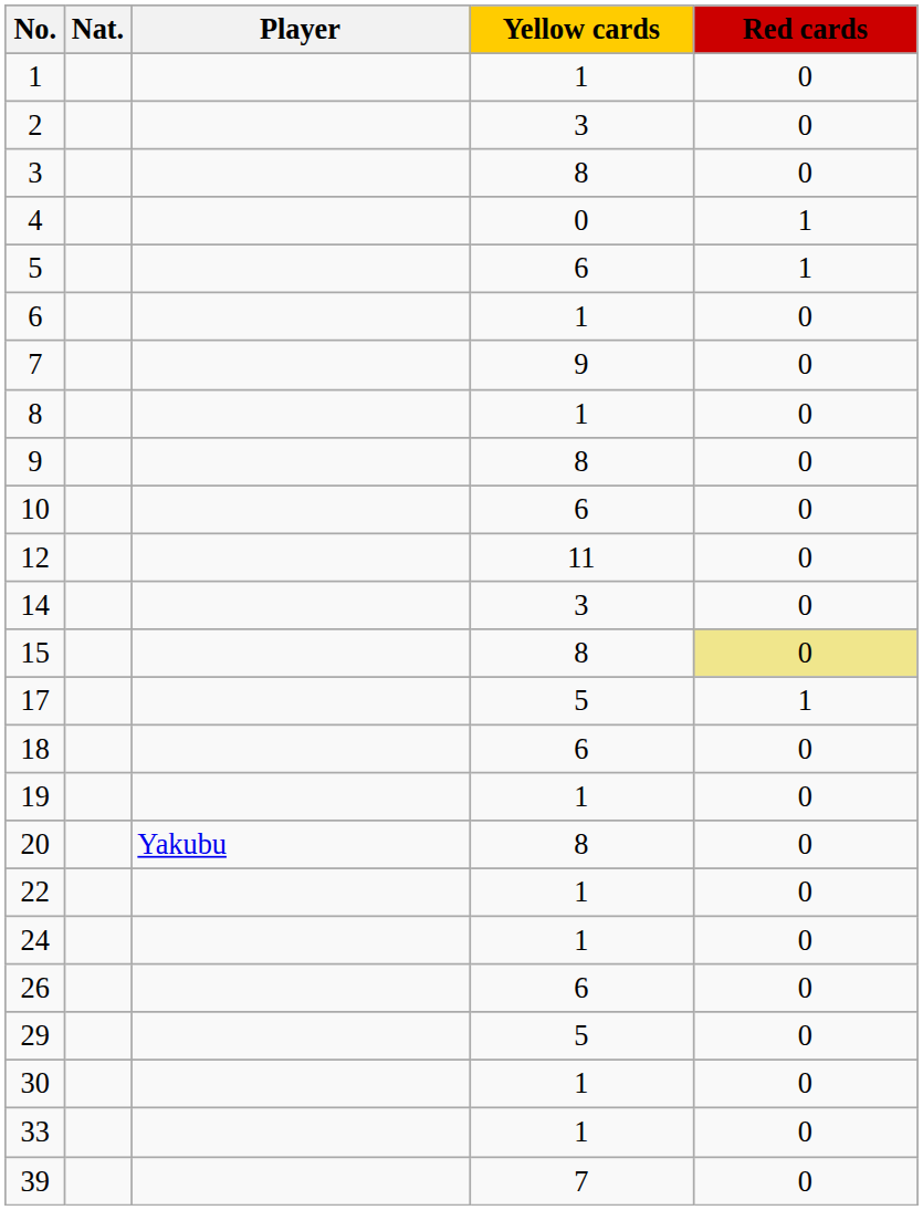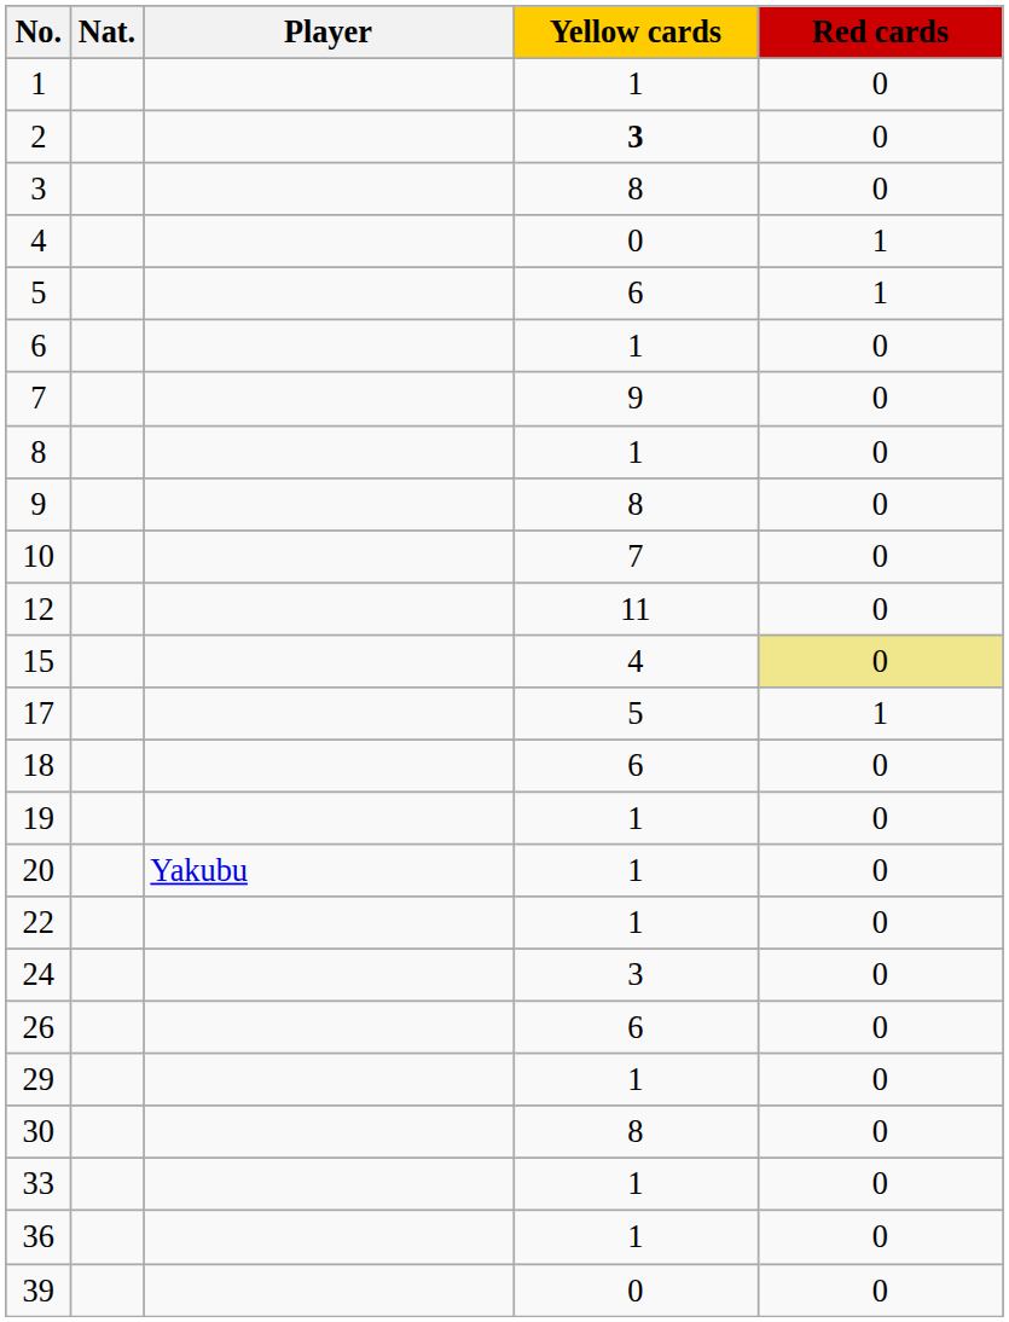2 | Yellow cards: normal -> bold
10 | Yellow cards: 6 -> 7
- row: 14 | 3 | 0
15 | Yellow cards: 8 -> 4
20 | Yellow cards: 8 -> 1
24 | Yellow cards: 1 -> 3
29 | Yellow cards: 5 -> 1
30 | Yellow cards: 1 -> 8
+ row: 36 | 1 | 0
39 | Yellow cards: 7 -> 0
